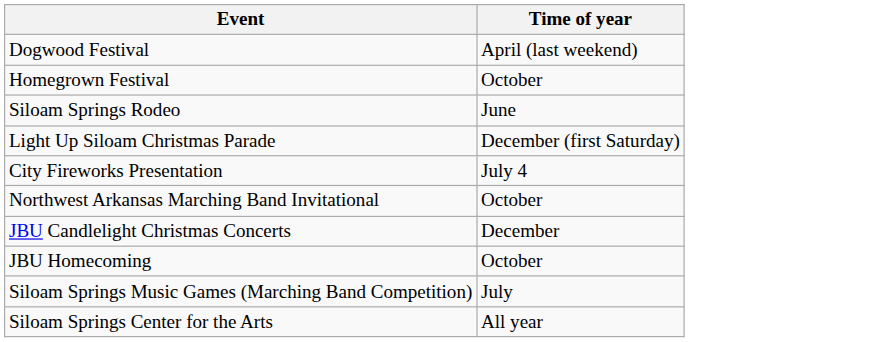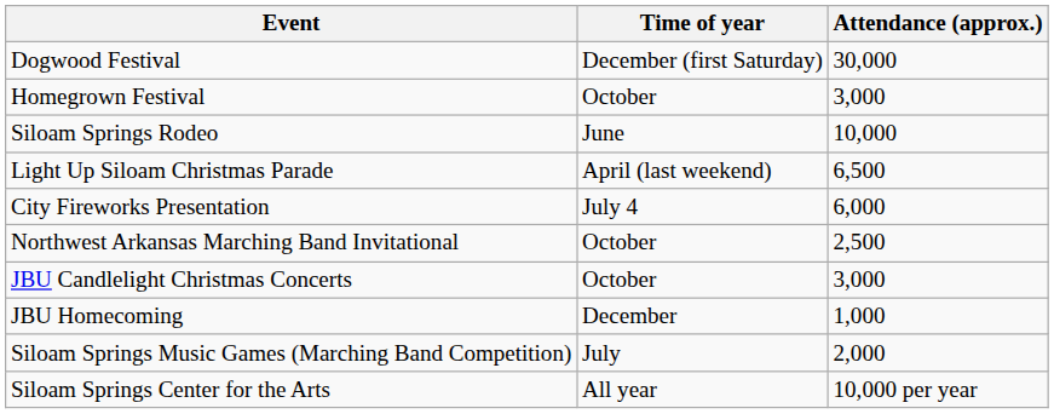+ column: Attendance (approx.) | 30,000 | 3,000 | 10,000 | 6,500 | 6,000 | 2,500 | 3,000 | 1,000 | 2,000 | 10,000 per year
Dogwood Festival | Time of year: April (last weekend) -> December (first Saturday)
Light Up Siloam Christmas Parade | Time of year: December (first Saturday) -> April (last weekend)
JBU Candlelight Christmas Concerts | Time of year: December -> October
JBU Homecoming | Time of year: October -> December
